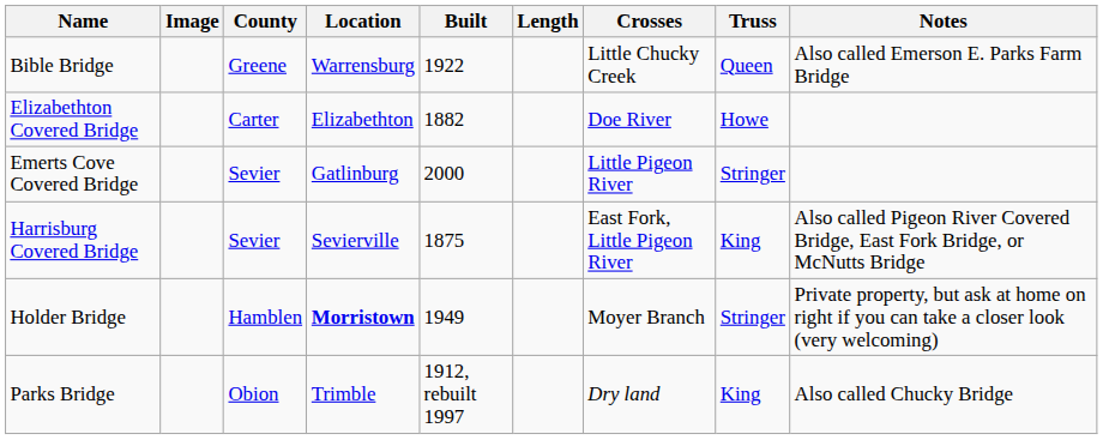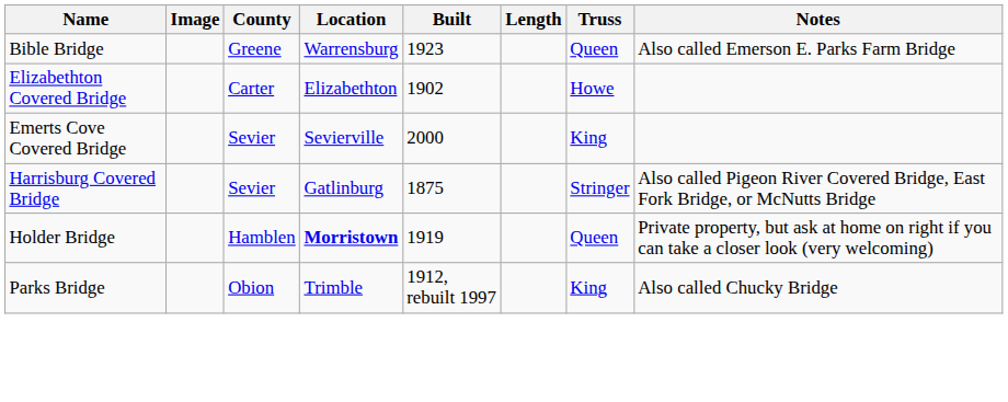- column: Crosses | Little Chucky Creek | Doe River | Little Pigeon River | East Fork, Little Pigeon River | Moyer Branch | Dry land
Bible Bridge | Built: 1922 -> 1923
Elizabethton Covered Bridge | Built: 1882 -> 1902
Emerts Cove Covered Bridge | Location: Gatlinburg -> Sevierville
Emerts Cove Covered Bridge | Truss: Stringer -> King
Harrisburg Covered Bridge | Location: Sevierville -> Gatlinburg
Harrisburg Covered Bridge | Truss: King -> Stringer
Holder Bridge | Built: 1949 -> 1919
Holder Bridge | Truss: Stringer -> Queen
